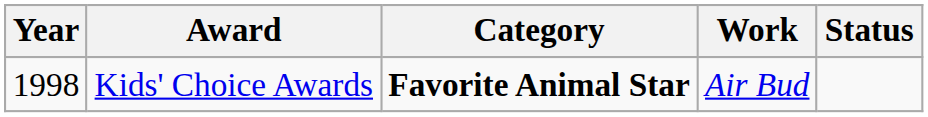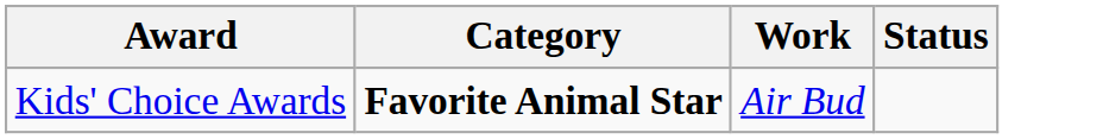- column: Year | 1998
